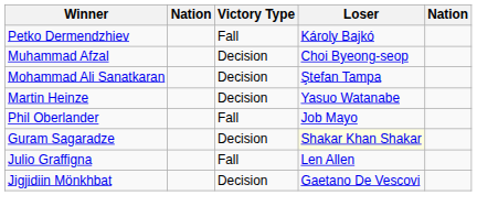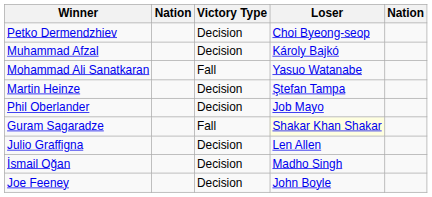Petko Dermendzhiev | Victory Type: Fall -> Decision
Petko Dermendzhiev | Loser: Károly Bajkó -> Choi Byeong-seop
Muhammad Afzal | Loser: Choi Byeong-seop -> Károly Bajkó
Mohammad Ali Sanatkaran | Victory Type: Decision -> Fall
Mohammad Ali Sanatkaran | Loser: Ştefan Tampa -> Yasuo Watanabe
Martin Heinze | Loser: Yasuo Watanabe -> Ştefan Tampa
Phil Oberlander | Victory Type: Fall -> Decision
Guram Sagaradze | Victory Type: Decision -> Fall
Julio Graffigna | Victory Type: Fall -> Decision
+ row: İsmail Oğan | Decision | Madho Singh
+ row: Joe Feeney | Decision | John Boyle
- row: Jigjidiin Mönkhbat | Decision | Gaetano De Vescovi
